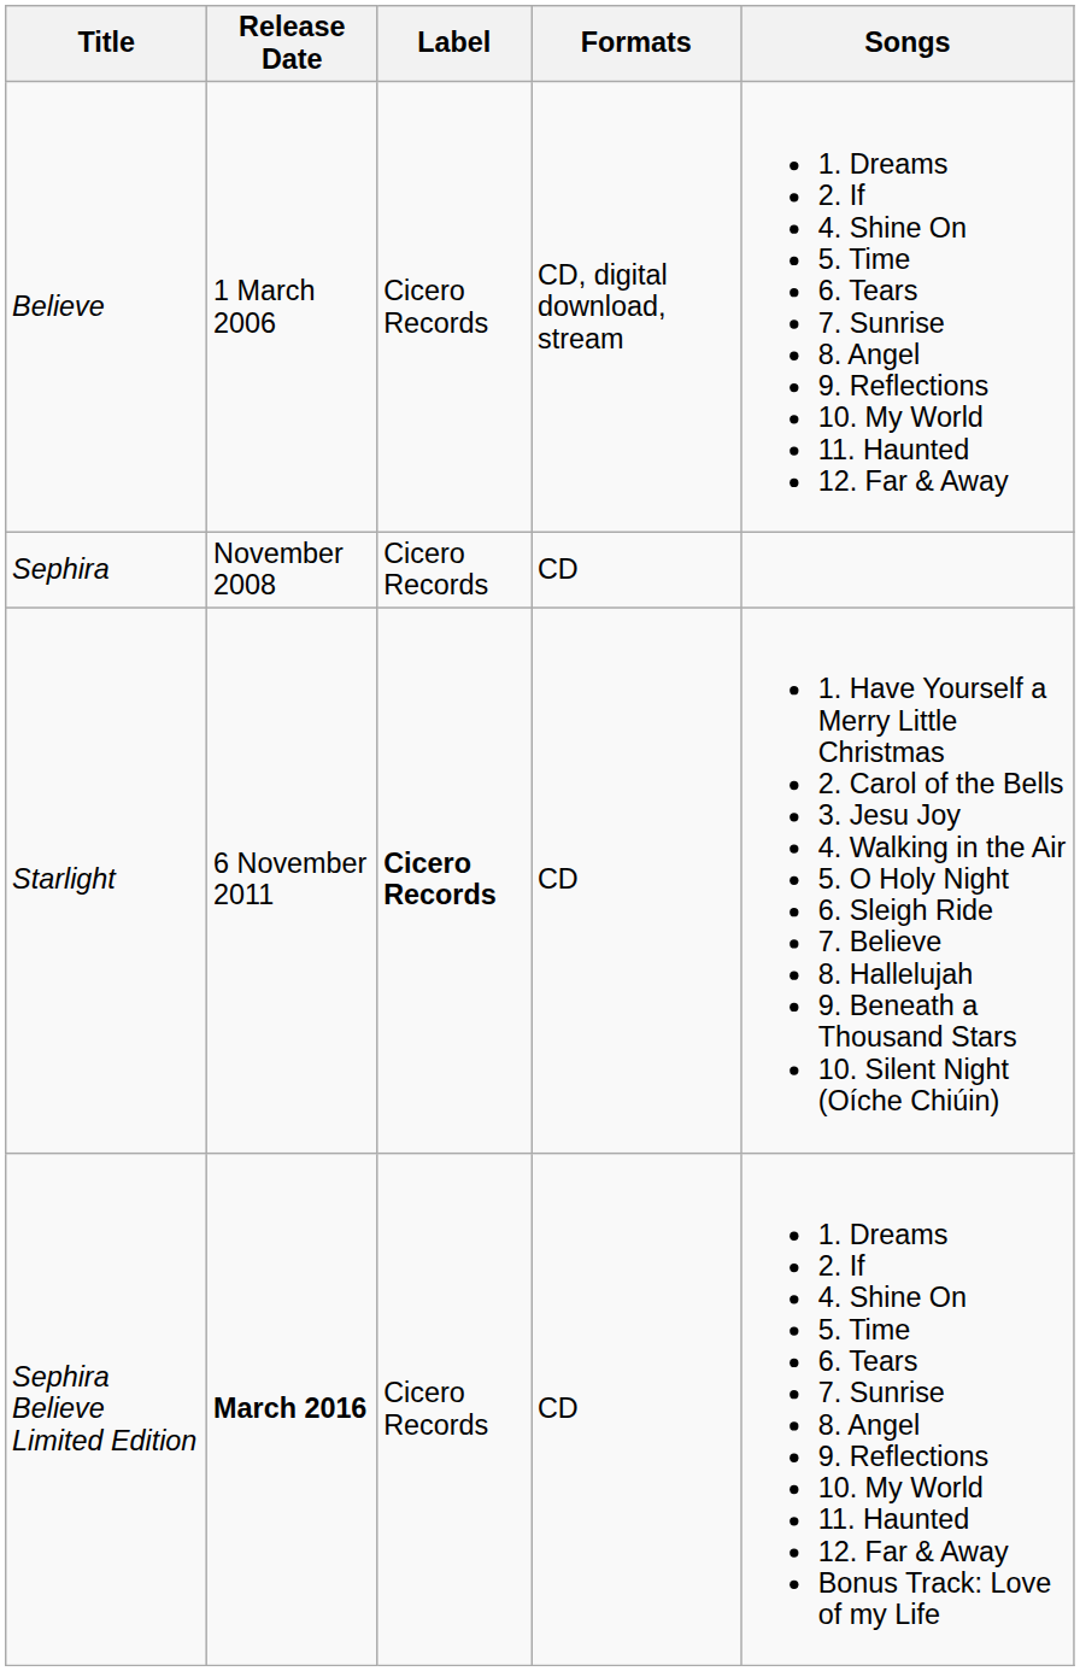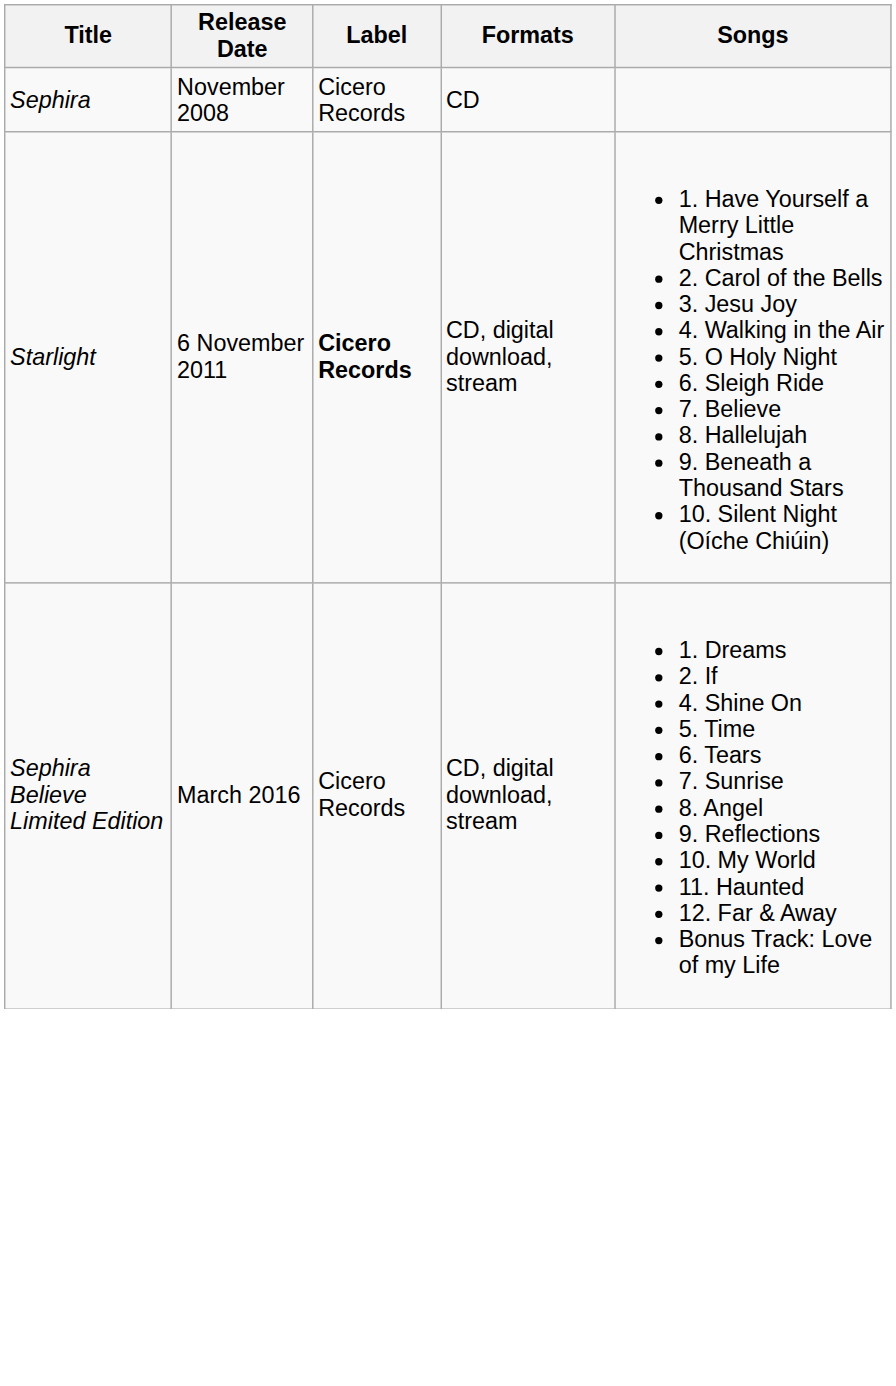- row: Believe | 1 March 2006 | Cicero Records | CD, digital download, stream | 1. Dreams 2. If 4. Shine On 5. Time 6. Tears 7. Sunrise 8. Angel 9. Reflections 10. My World 11. Haunted 12. Far & Away
Starlight | Formats: CD -> CD, digital download, stream
Sephira Believe Limited Edition | Release Date: bold -> normal
Sephira Believe Limited Edition | Formats: CD -> CD, digital download, stream
